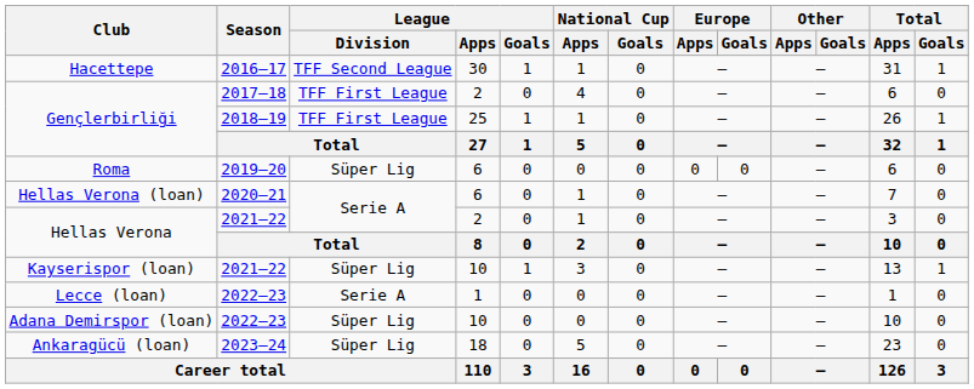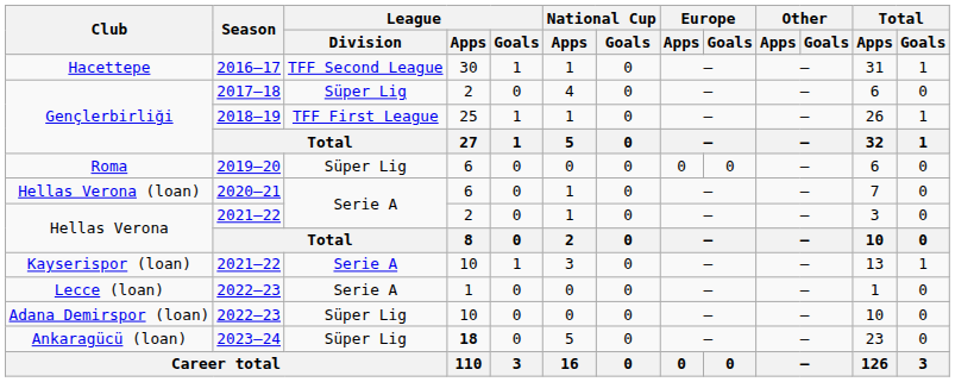Gençlerbirliği / 2017–18 | League / Division: TFF First League -> Süper Lig
Kayserispor (loan) | League / Division: Süper Lig -> Serie A
Ankaragücü (loan) | League / Apps: normal -> bold
